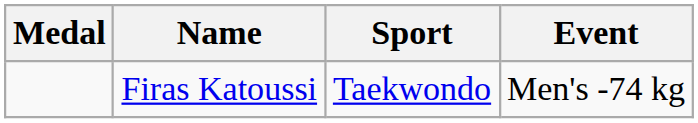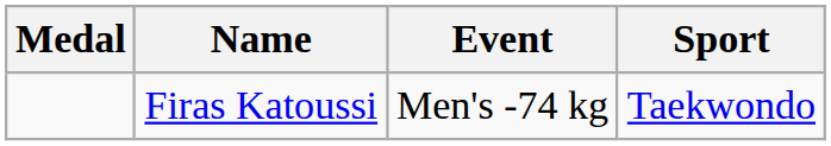columns swapped: Sport <-> Event
